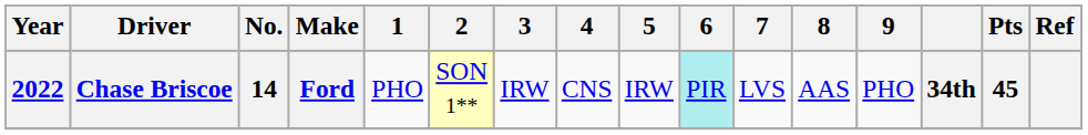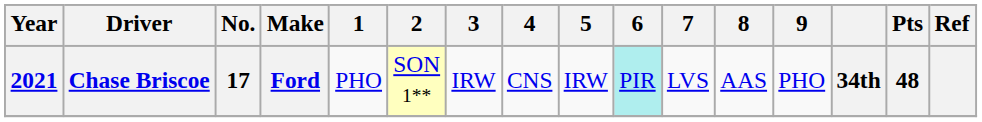Chase Briscoe | Year: 2022 -> 2021
Chase Briscoe | No.: 14 -> 17
Chase Briscoe | Pts: 45 -> 48
